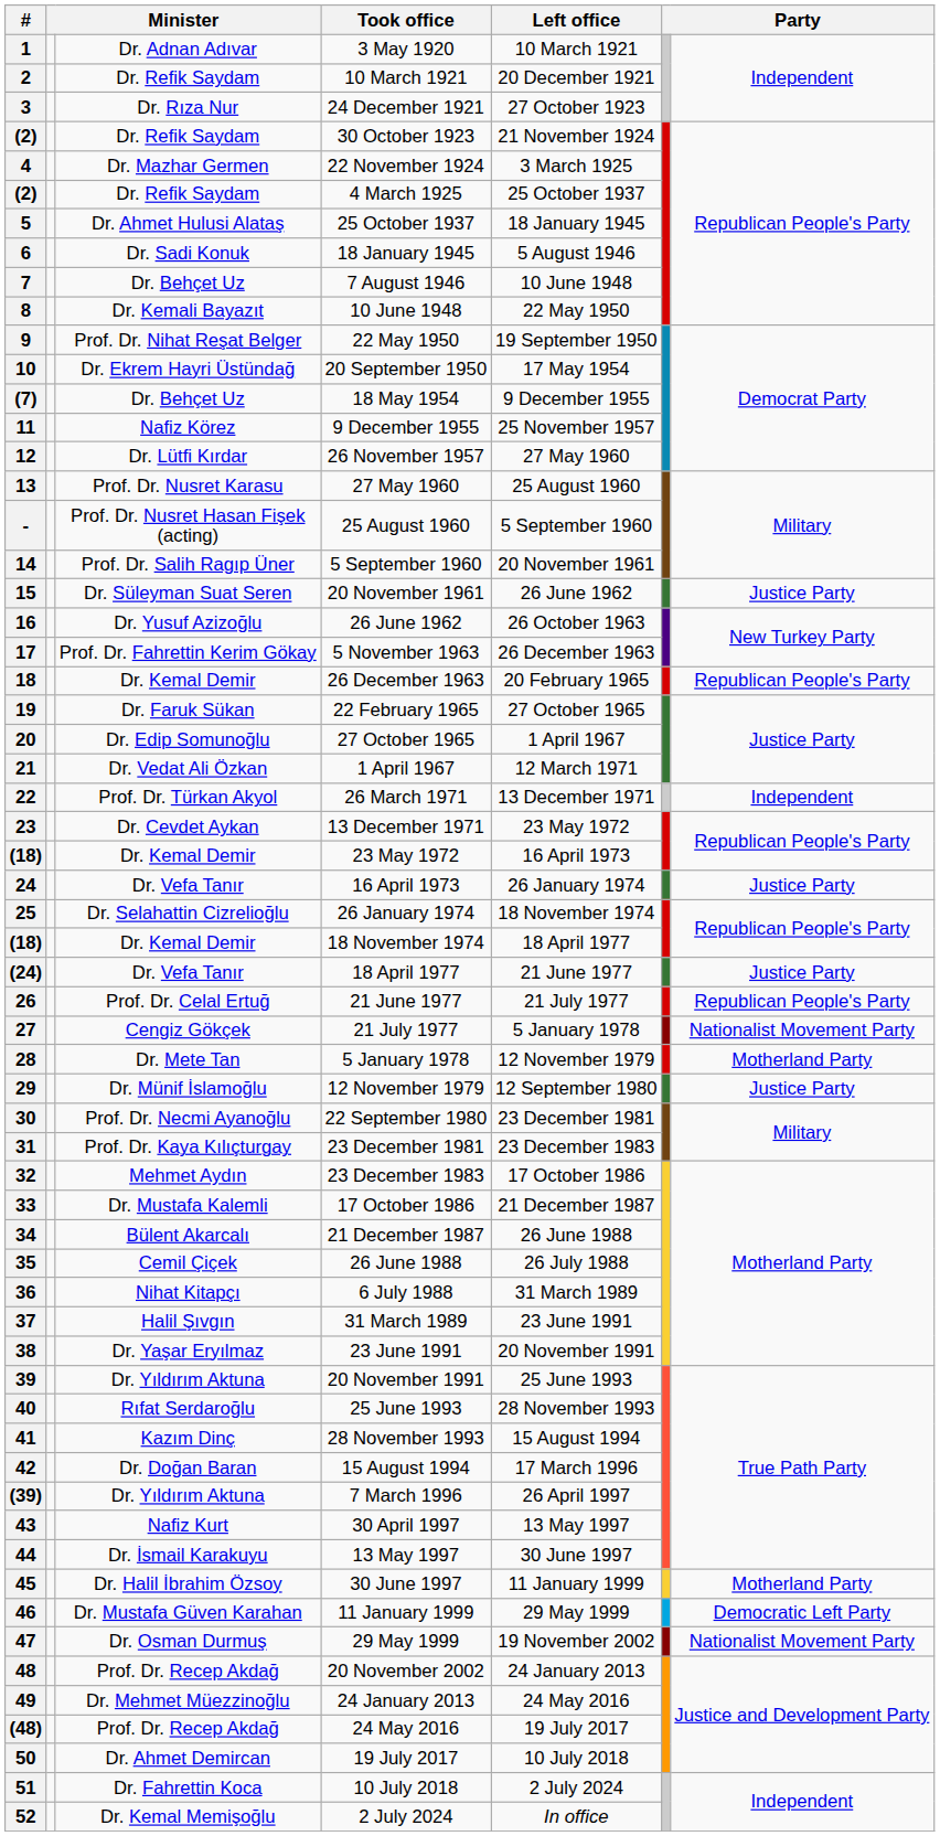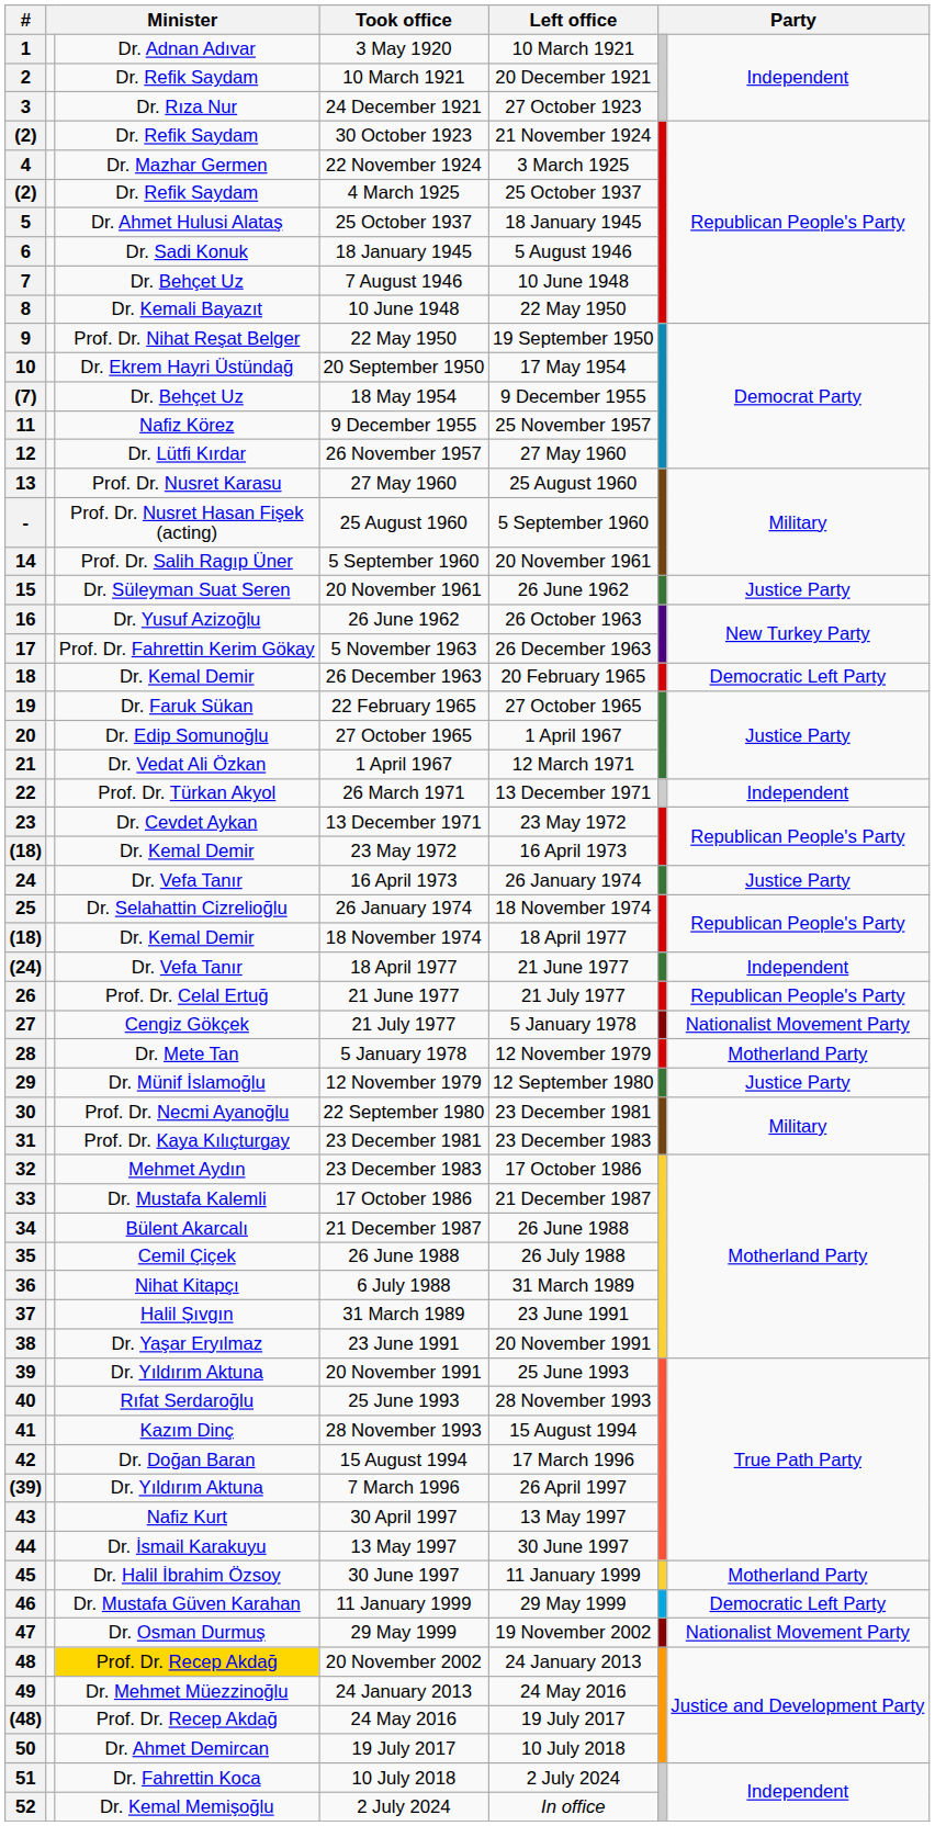18 | column 7: Republican People's Party -> Democratic Left Party
(24) | column 7: Justice Party -> Independent
48 | column 3: no background -> gold background
